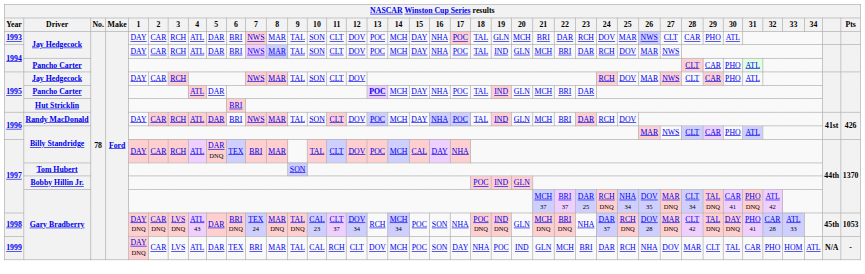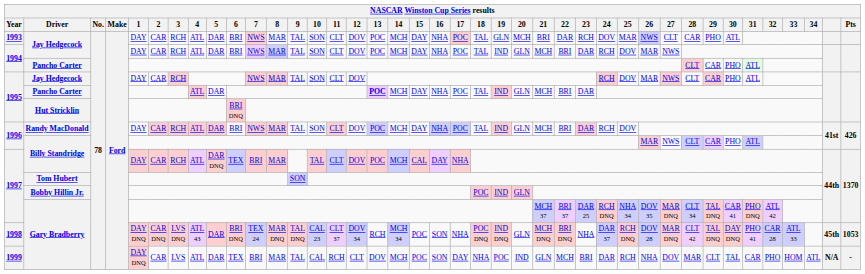Hut Stricklin | 6: BRI -> BRI DNQ
